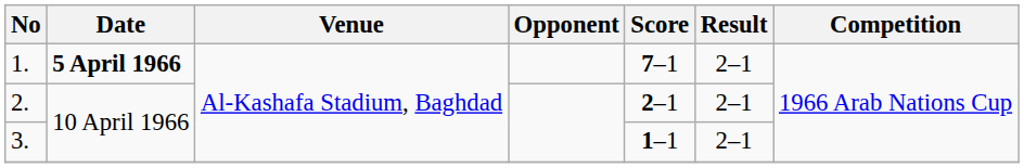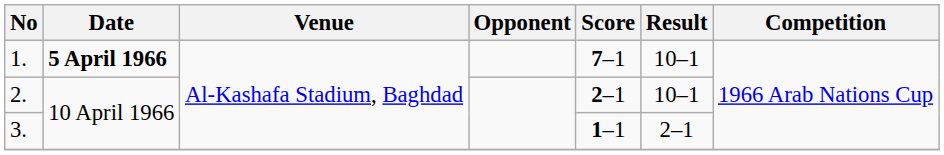1. | Result: 2–1 -> 10–1
2. | Result: 2–1 -> 10–1
